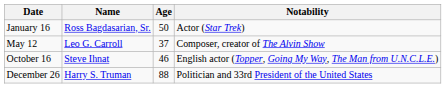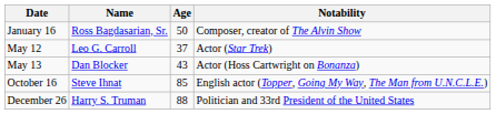January 16 | Notability: Actor (Star Trek) -> Composer, creator of The Alvin Show
May 12 | Notability: Composer, creator of The Alvin Show -> Actor (Star Trek)
+ row: May 13 | Dan Blocker | 43 | Actor (Hoss Cartwright on Bonanza)
October 16 | Age: 46 -> 85
